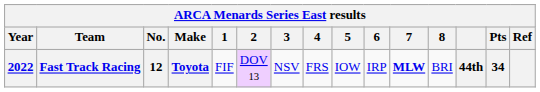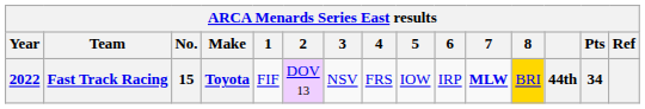Fast Track Racing | No.: 12 -> 15
Fast Track Racing | 8: no background -> gold background
